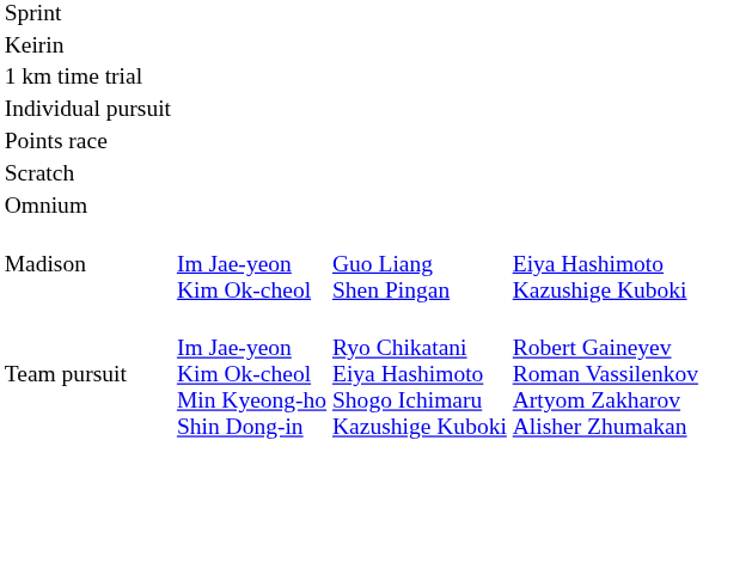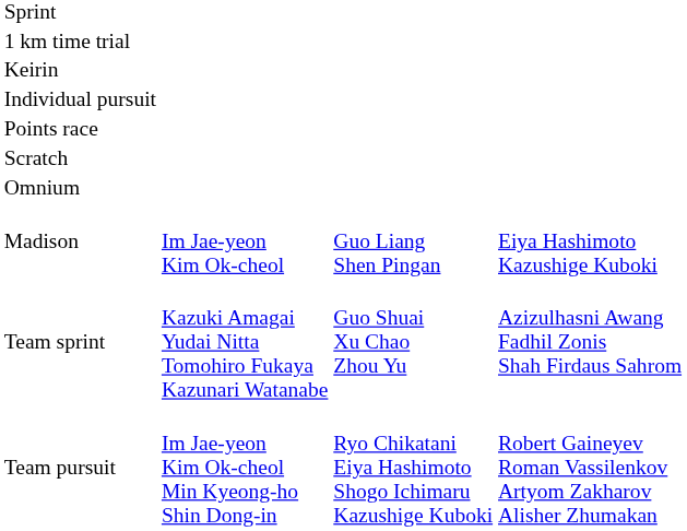rows swapped: 1 km time trial <-> Keirin
+ row: Team sprint | Kazuki Amagai Yudai Nitta Tomohiro Fukaya Kazunari Watanabe | Guo Shuai Xu Chao Zhou Yu | Azizulhasni Awang Fadhil Zonis Shah Firdaus Sahrom
